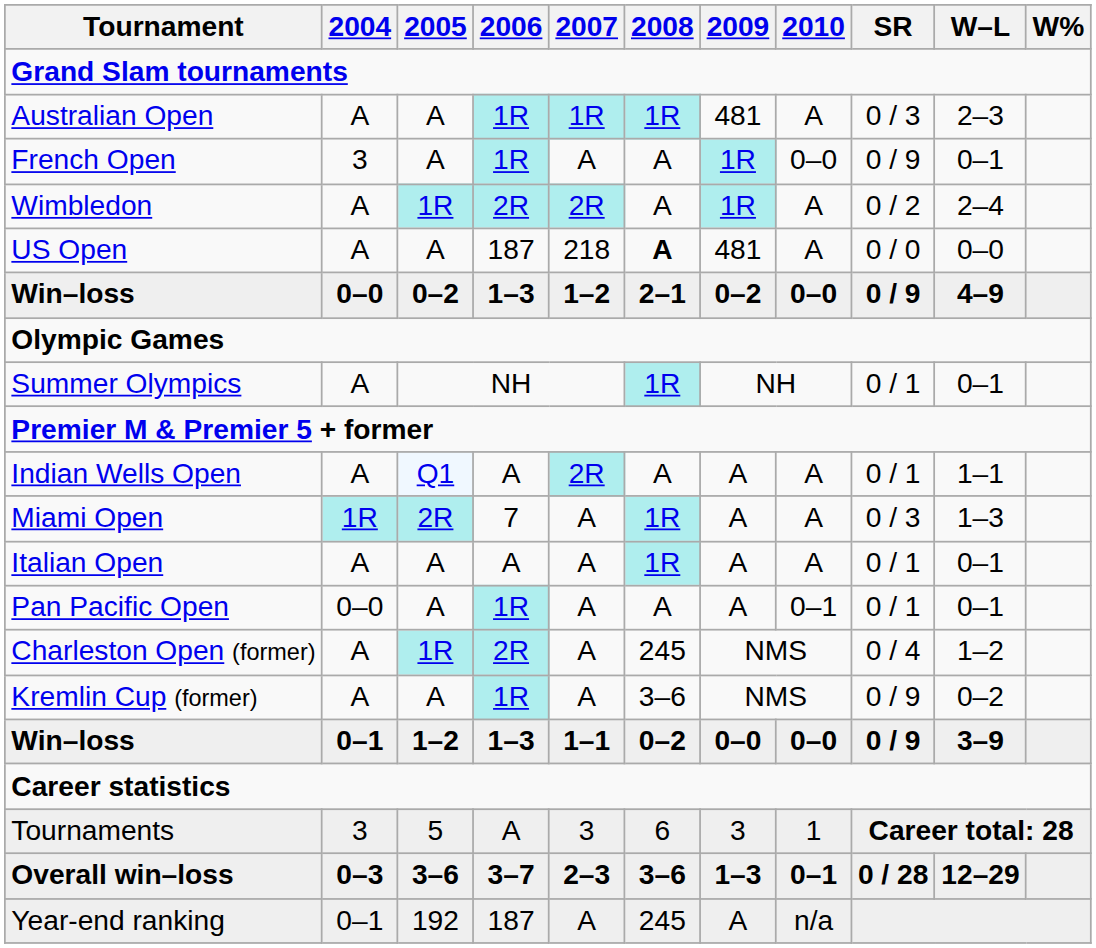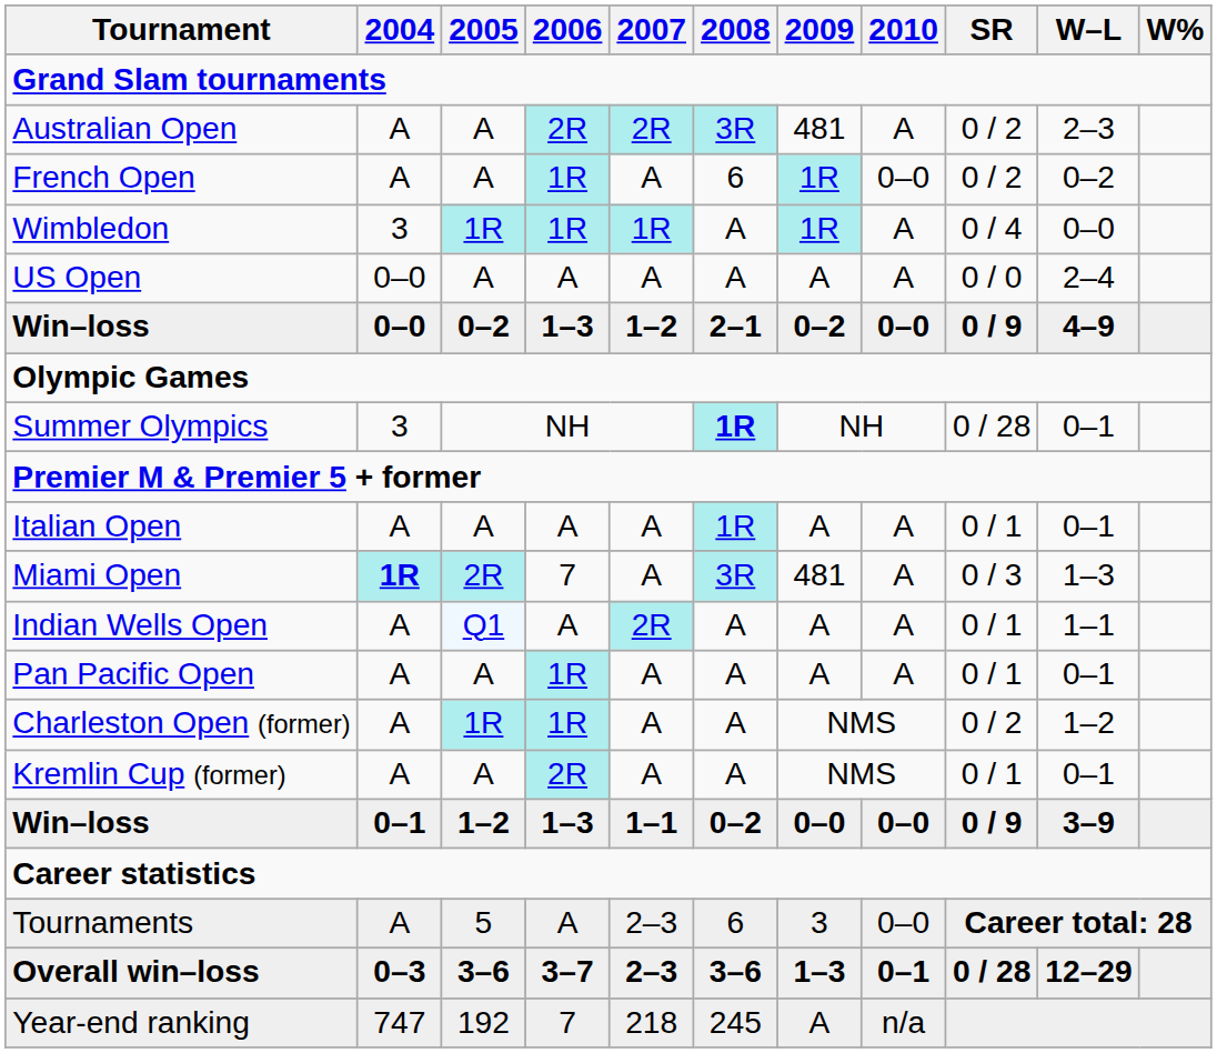Australian Open | 2006: 1R -> 2R
Australian Open | 2007: 1R -> 2R
Australian Open | 2008: 1R -> 3R
Australian Open | SR: 0 / 3 -> 0 / 2
French Open | 2004: 3 -> A
French Open | 2008: A -> 6
French Open | SR: 0 / 9 -> 0 / 2
French Open | W–L: 0–1 -> 0–2
Wimbledon | 2004: A -> 3
Wimbledon | 2006: 2R -> 1R
Wimbledon | 2007: 2R -> 1R
Wimbledon | SR: 0 / 2 -> 0 / 4
Wimbledon | W–L: 2–4 -> 0–0
US Open | 2004: A -> 0–0
US Open | 2006: 187 -> A
US Open | 2007: 218 -> A
US Open | 2008: bold -> normal
US Open | 2009: 481 -> A
US Open | W–L: 0–0 -> 2–4
Summer Olympics | 2004: A -> 3
Summer Olympics | 2008: normal -> bold
Summer Olympics | SR: 0 / 1 -> 0 / 28
rows swapped: Indian Wells Open <-> Italian Open
Miami Open | 2004: normal -> bold
Miami Open | 2008: 1R -> 3R
Miami Open | 2009: A -> 481
Pan Pacific Open | 2004: 0–0 -> A
Pan Pacific Open | 2010: 0–1 -> A
Charleston Open (former) | 2006: 2R -> 1R
Charleston Open (former) | 2008: 245 -> A
Charleston Open (former) | SR: 0 / 4 -> 0 / 2
Kremlin Cup (former) | 2006: 1R -> 2R
Kremlin Cup (former) | 2008: 3–6 -> A
Kremlin Cup (former) | SR: 0 / 9 -> 0 / 1
Kremlin Cup (former) | W–L: 0–2 -> 0–1
Tournaments | 2004: 3 -> A
Tournaments | 2007: 3 -> 2–3
Tournaments | 2010: 1 -> 0–0
Year-end ranking | 2004: 0–1 -> 747
Year-end ranking | 2006: 187 -> 7
Year-end ranking | 2007: A -> 218
